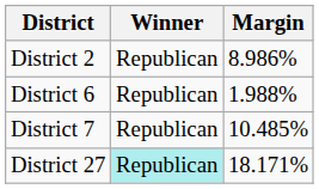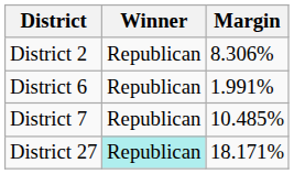District 2 | Margin: 8.986% -> 8.306%
District 6 | Margin: 1.988% -> 1.991%
